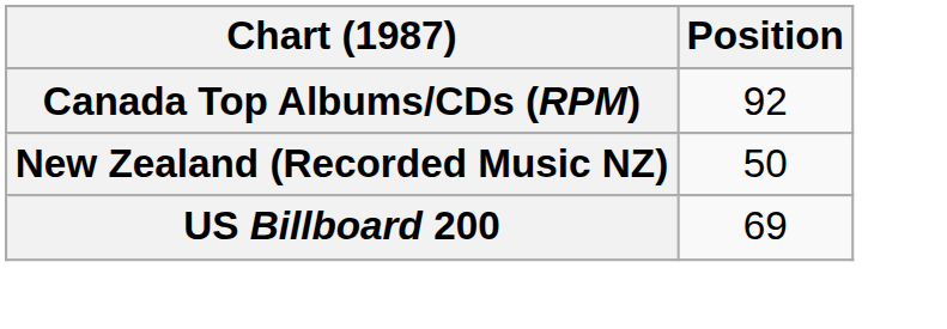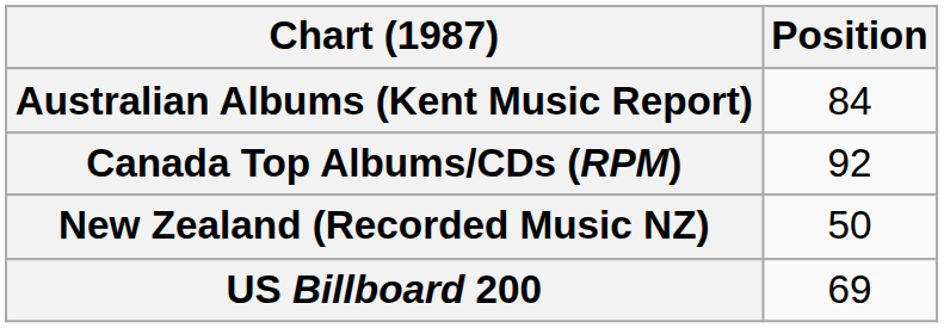+ row: Australian Albums (Kent Music Report) | 84
